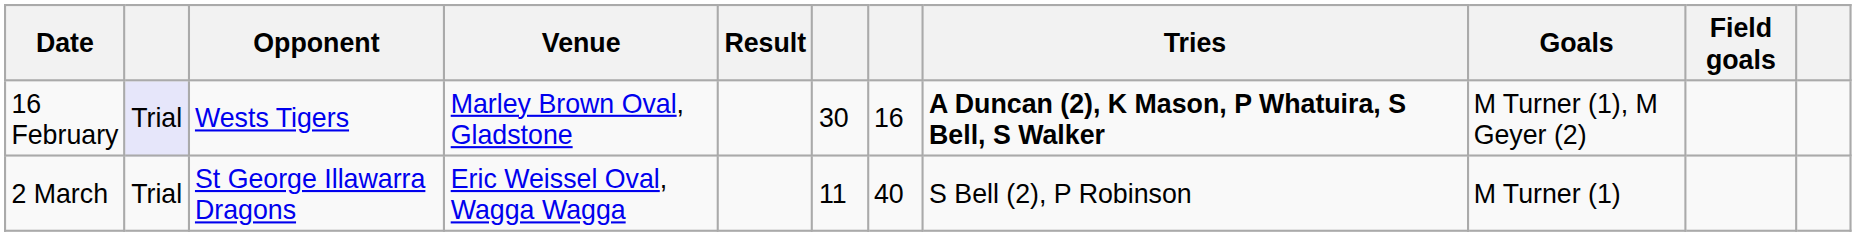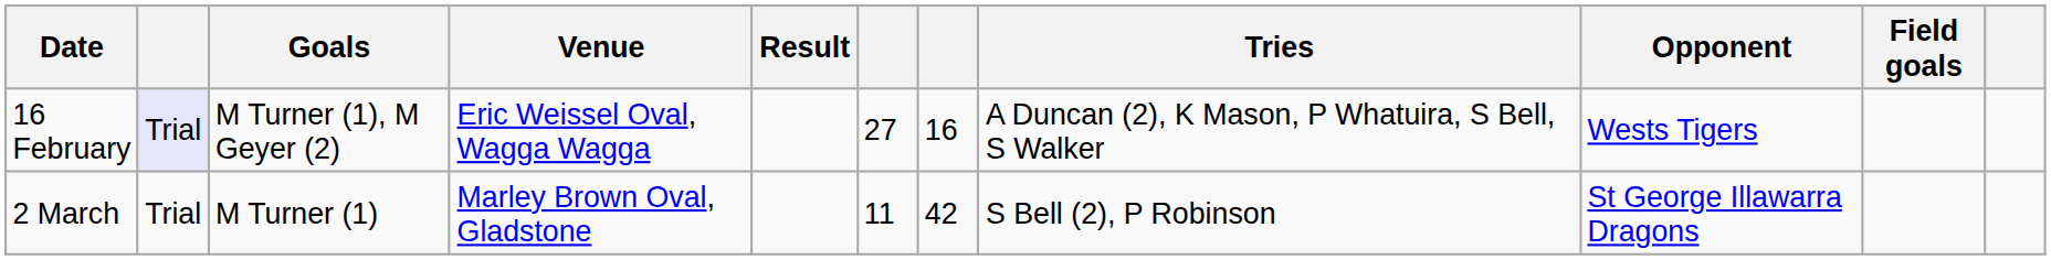columns swapped: Opponent <-> Goals
16 February | Venue: Marley Brown Oval, Gladstone -> Eric Weissel Oval, Wagga Wagga
16 February | column 6: 30 -> 27
16 February | Tries: bold -> normal
2 March | Venue: Eric Weissel Oval, Wagga Wagga -> Marley Brown Oval, Gladstone
2 March | column 7: 40 -> 42
